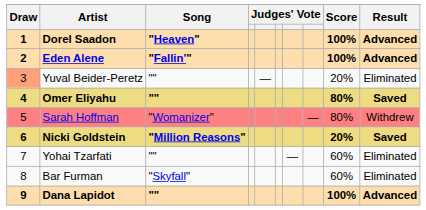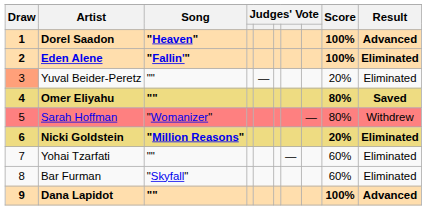Eden Alene | Result: Advanced -> Eliminated
Nicki Goldstein | Result: Saved -> Eliminated
